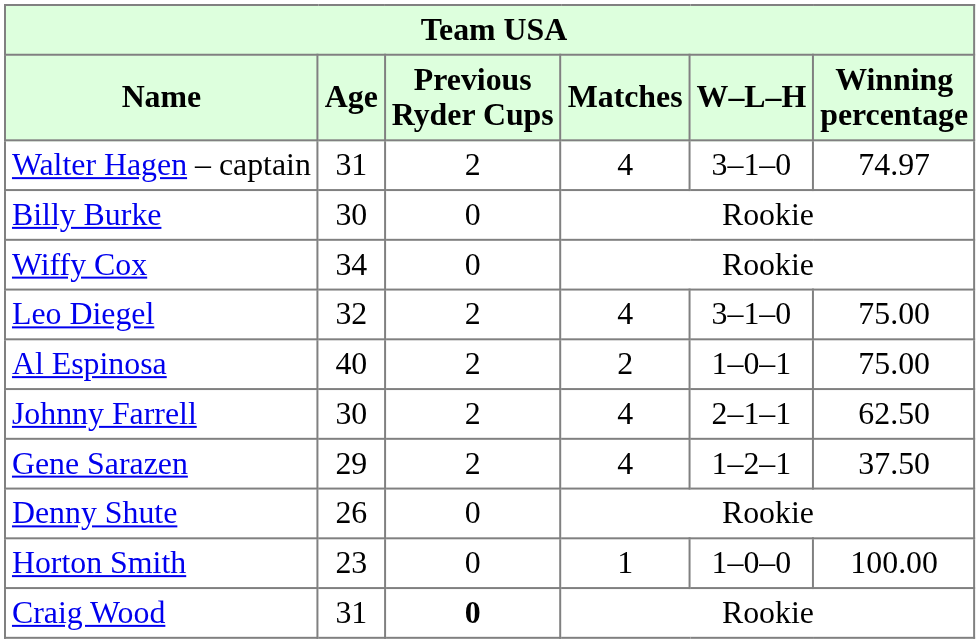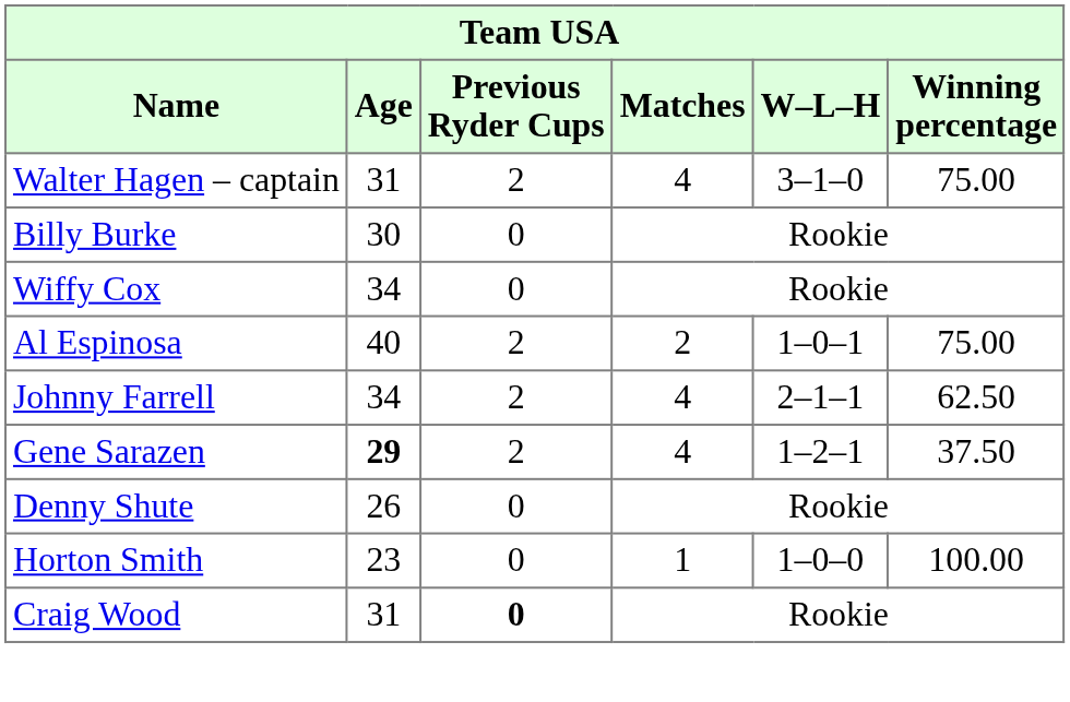Walter Hagen – captain | Winning percentage: 74.97 -> 75.00
- row: Leo Diegel | 32 | 2 | 4 | 3–1–0 | 75.00
Johnny Farrell | Age: 30 -> 34
Gene Sarazen | Age: normal -> bold
